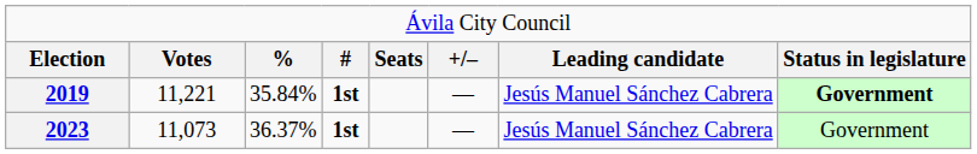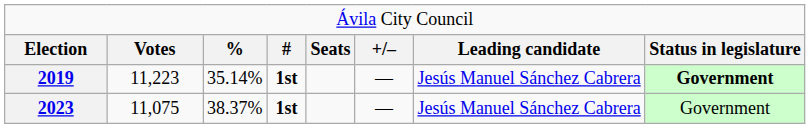2019 | column 2: 11,221 -> 11,223
2019 | column 3: 35.84% -> 35.14%
2023 | column 2: 11,073 -> 11,075
2023 | column 3: 36.37% -> 38.37%
